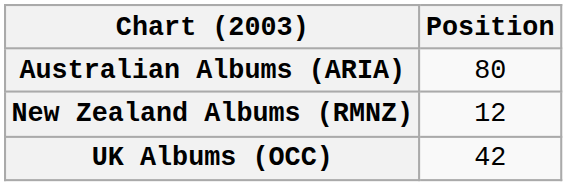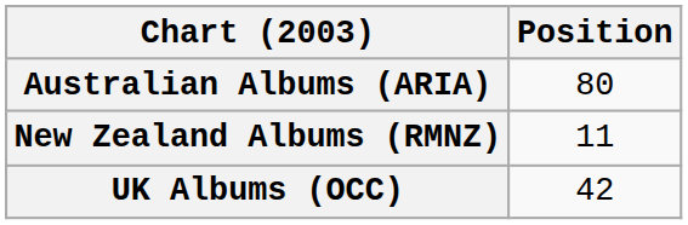New Zealand Albums (RMNZ) | Position: 12 -> 11
